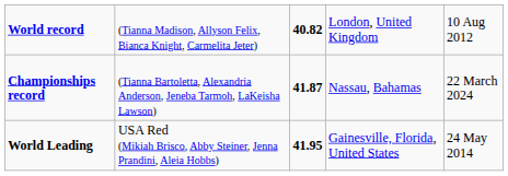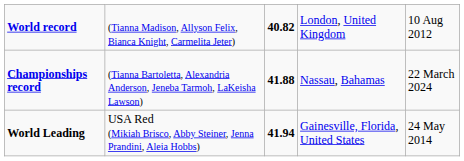Championships record | column 3: 41.87 -> 41.88
World Leading | column 3: 41.95 -> 41.94
